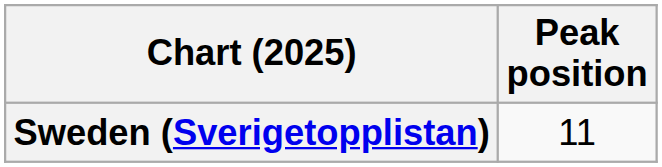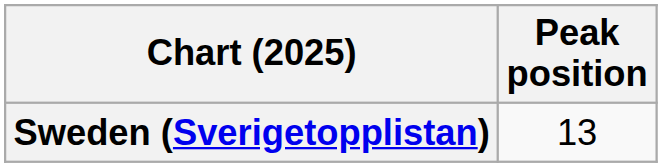Sweden (Sverigetopplistan) | Peak position: 11 -> 13
